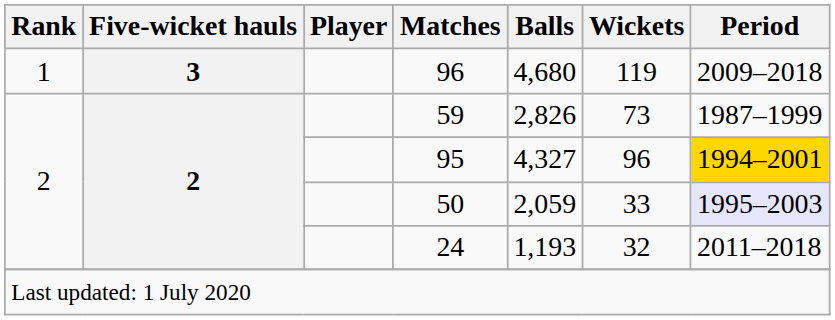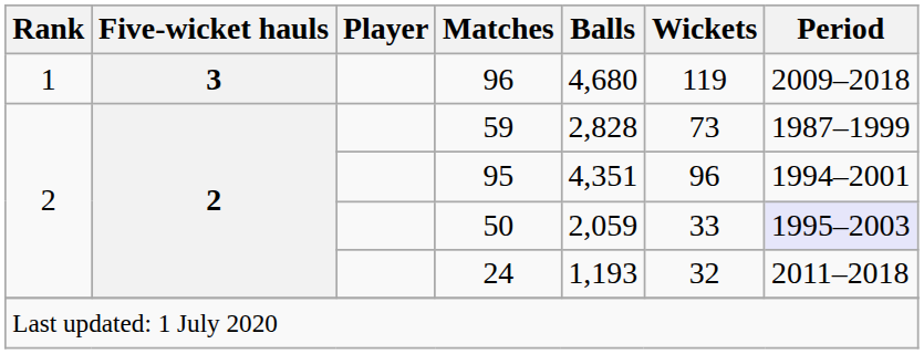59 | Balls: 2,826 -> 2,828
95 | Balls: 4,327 -> 4,351
95 | Period: gold background -> no background
